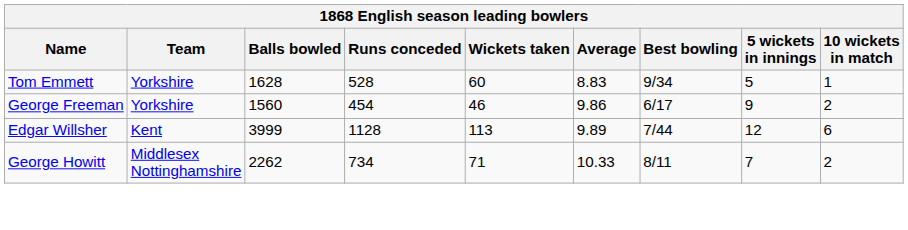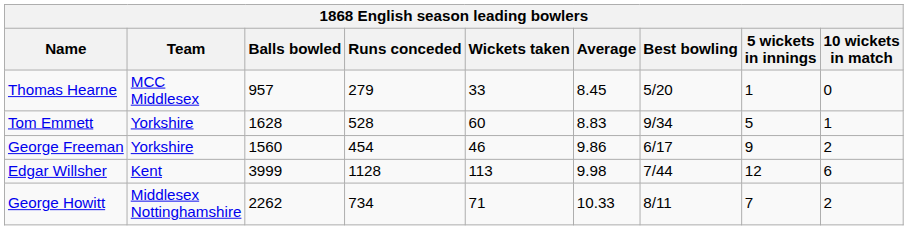+ row: Thomas Hearne | MCC Middlesex | 957 | 279 | 33 | 8.45 | 5/20 | 1 | 0
Edgar Willsher | Average: 9.89 -> 9.98
